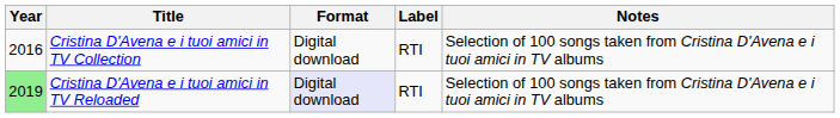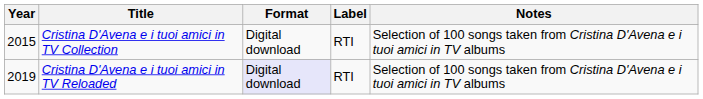Cristina D'Avena e i tuoi amici in TV Collection | Year: 2016 -> 2015
Cristina D'Avena e i tuoi amici in TV Reloaded | Year: lightgreen background -> no background
